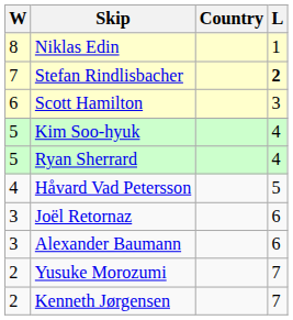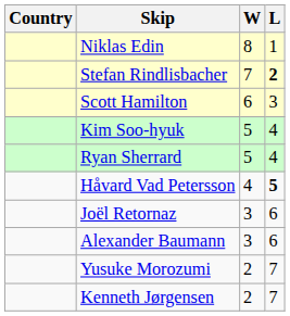columns swapped: Country <-> W
Håvard Vad Petersson | L: normal -> bold
